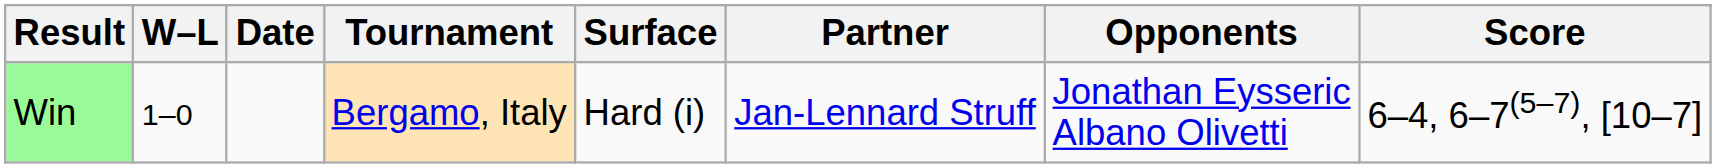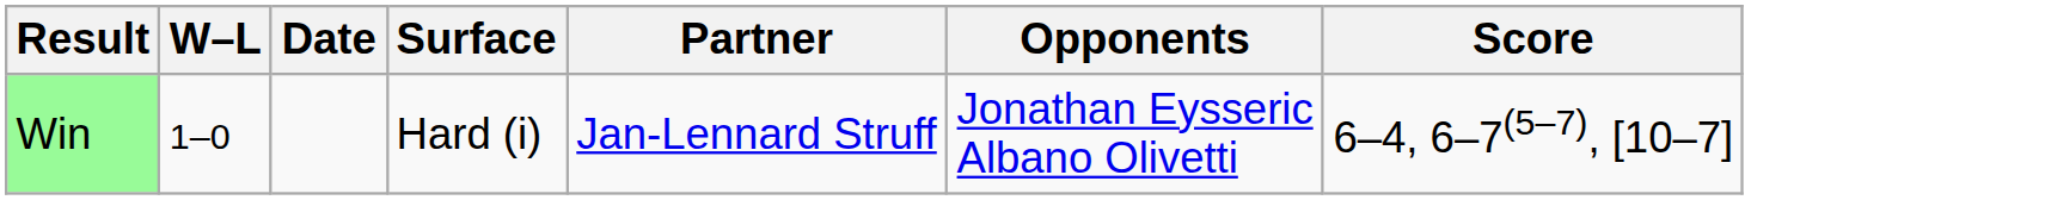- column: Tournament | Bergamo, Italy
